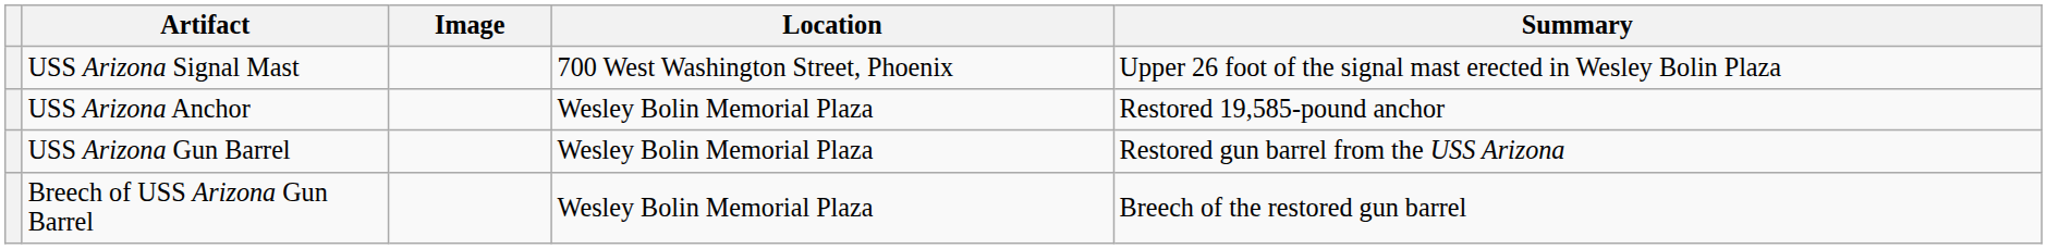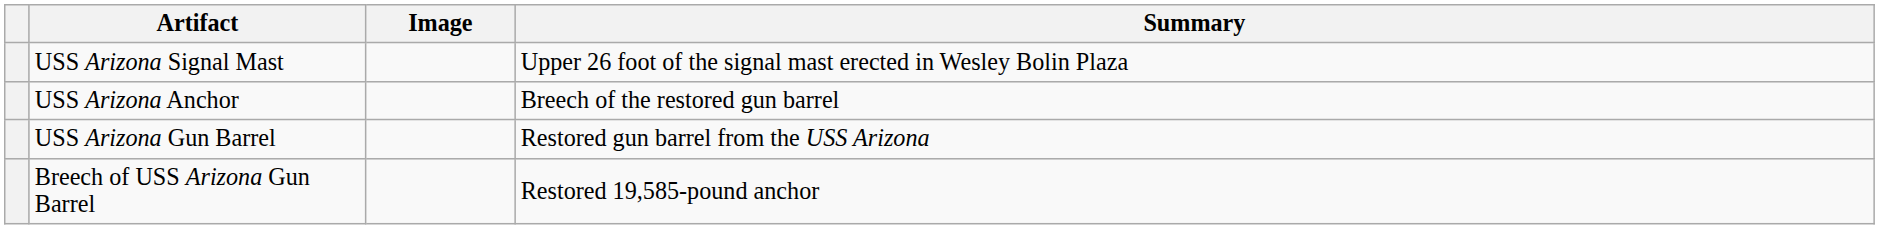- column: Location | 700 West Washington Street, Phoenix | Wesley Bolin Memorial Plaza | Wesley Bolin Memorial Plaza | Wesley Bolin Memorial Plaza
USS Arizona Anchor | Summary: Restored 19,585-pound anchor -> Breech of the restored gun barrel
Breech of USS Arizona Gun Barrel | Summary: Breech of the restored gun barrel -> Restored 19,585-pound anchor
